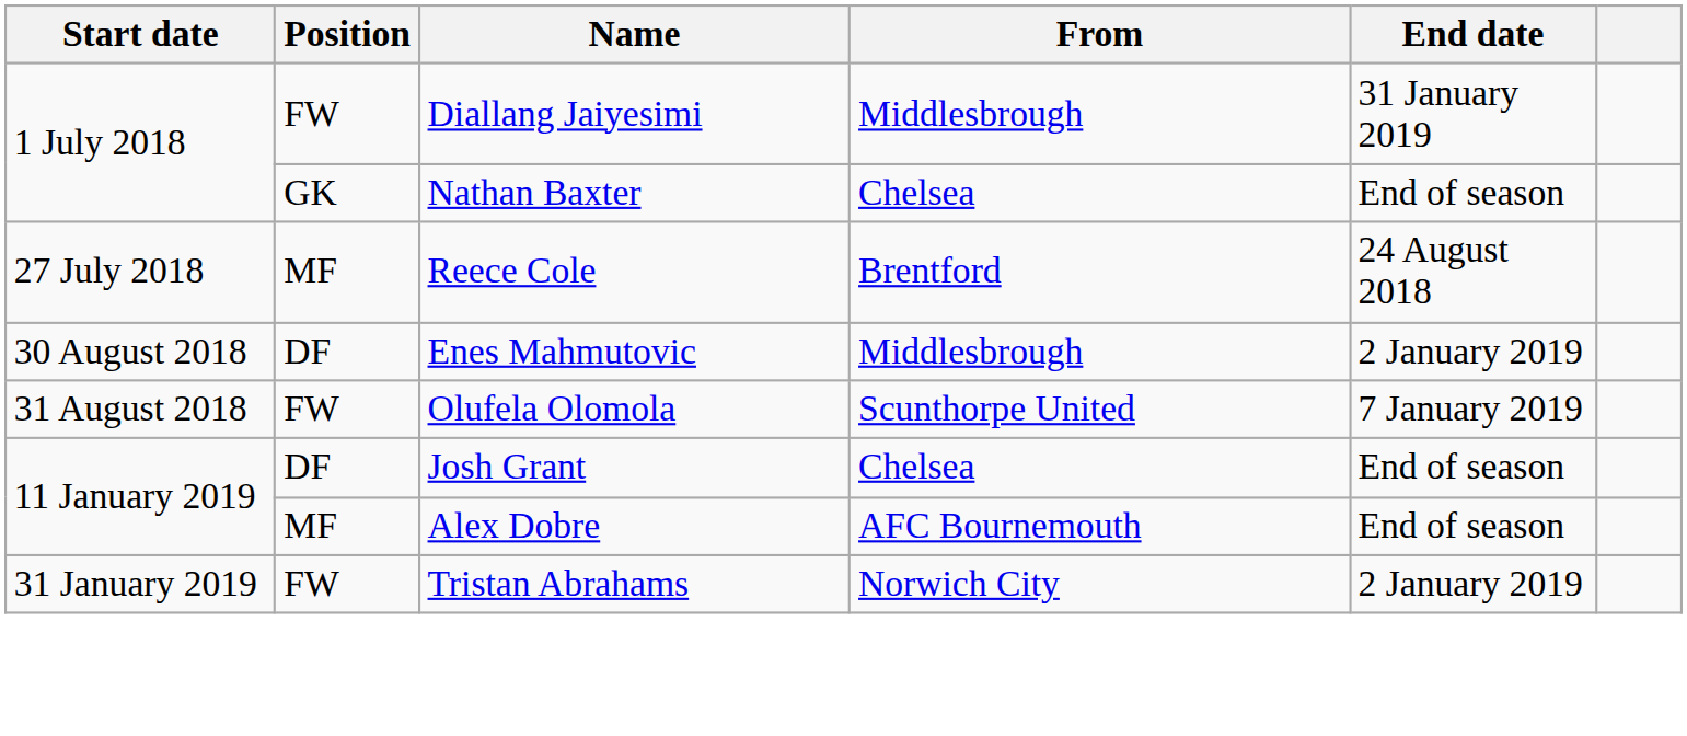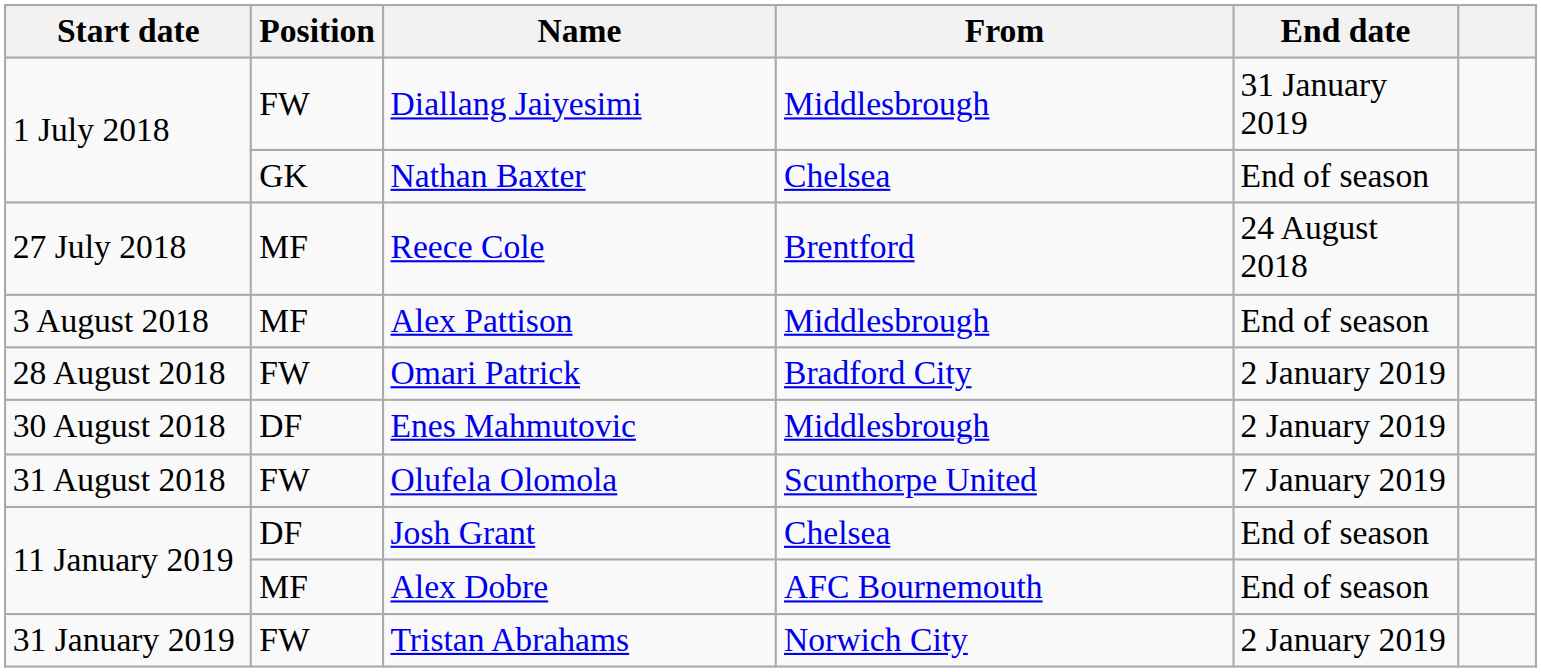+ row: 3 August 2018 | MF | Alex Pattison | Middlesbrough | End of season
+ row: 28 August 2018 | FW | Omari Patrick | Bradford City | 2 January 2019
